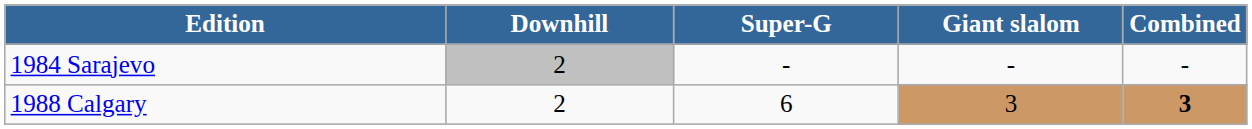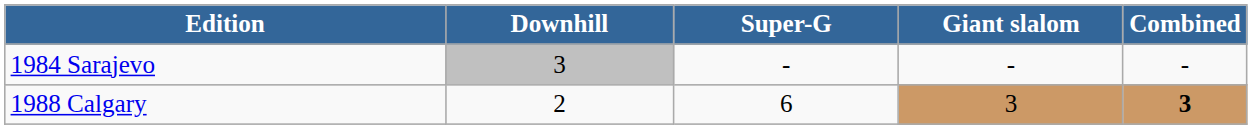1984 Sarajevo | Downhill: 2 -> 3
